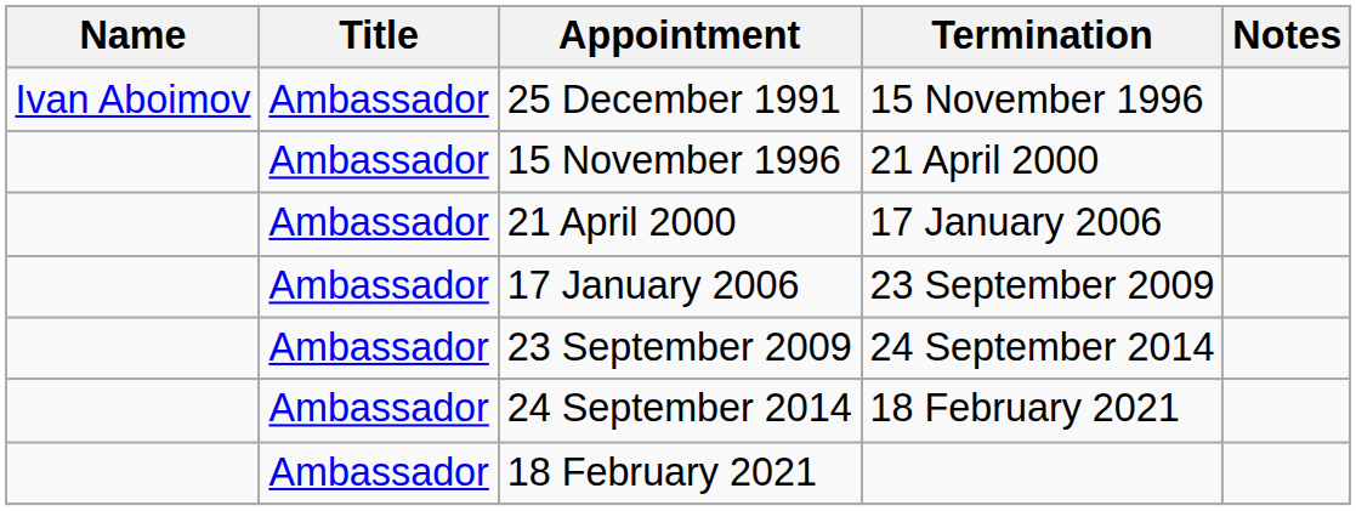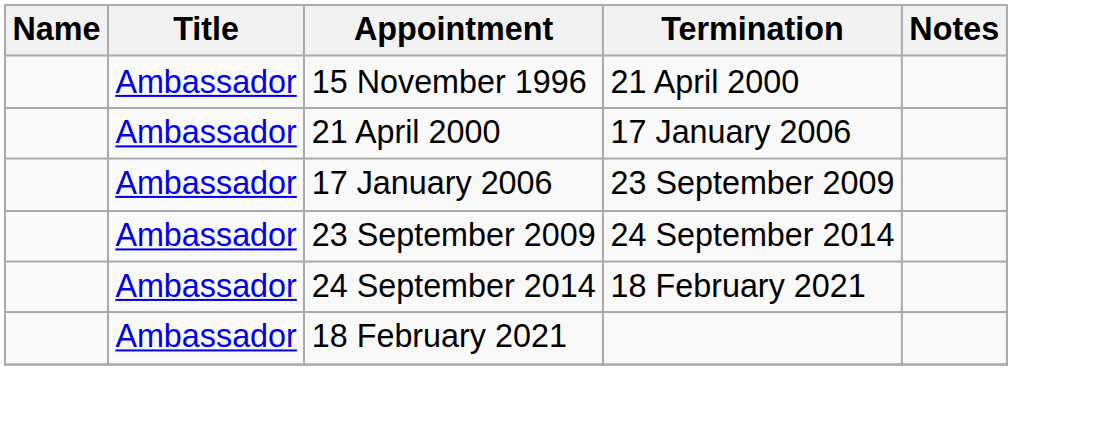- row: Ivan Aboimov | Ambassador | 25 December 1991 | 15 November 1996
